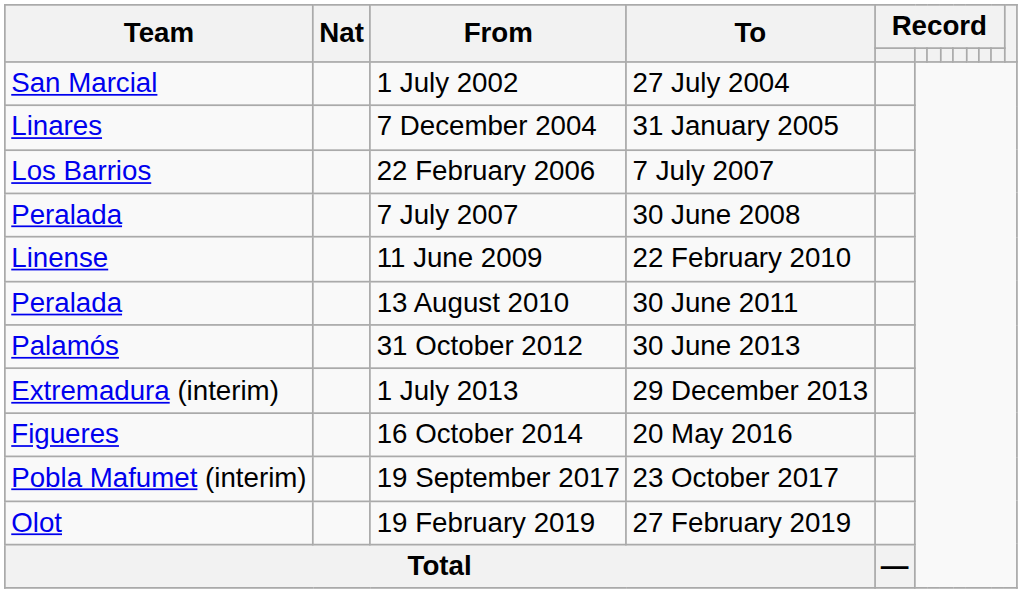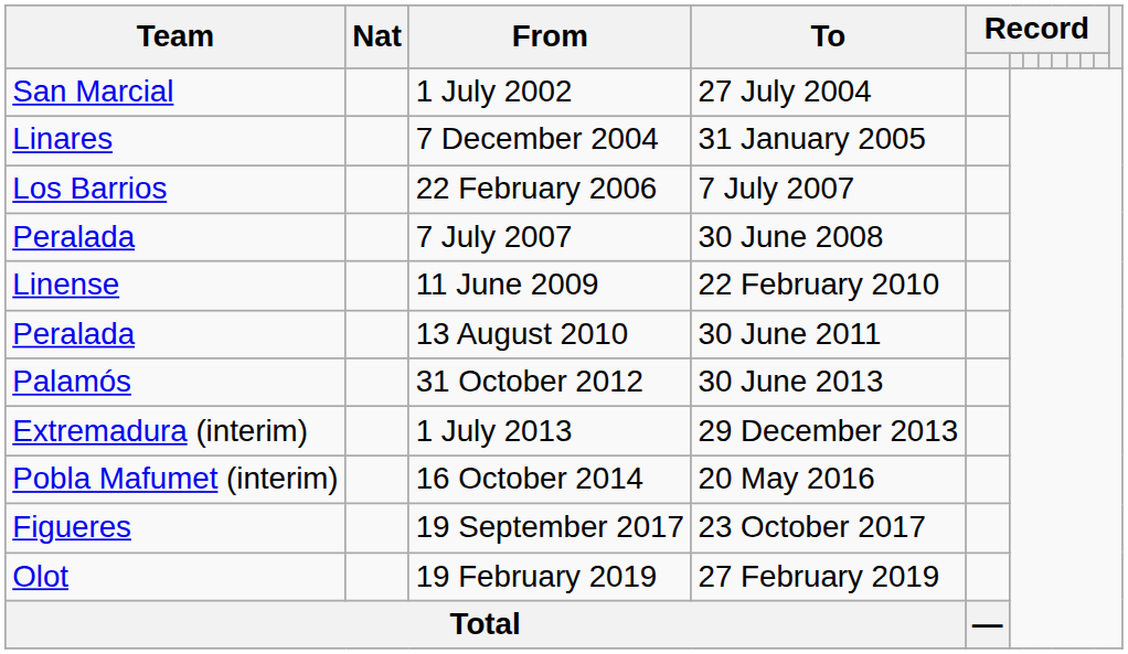16 October 2014 | Team: Figueres -> Pobla Mafumet (interim)
19 September 2017 | Team: Pobla Mafumet (interim) -> Figueres
